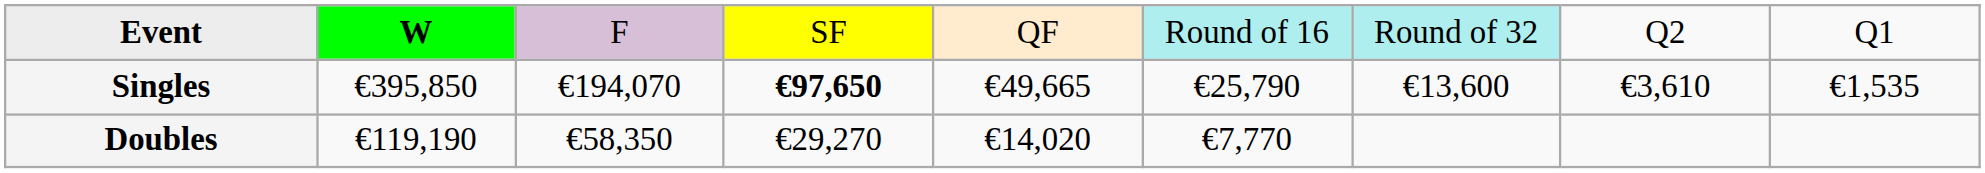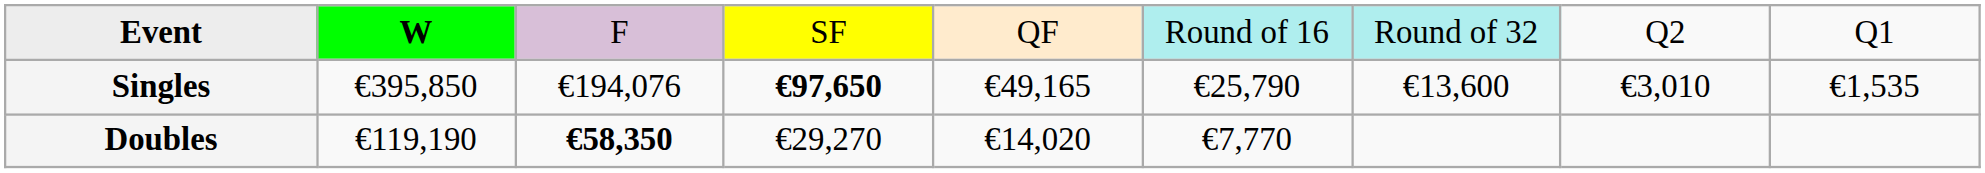Singles | column 3: €194,070 -> €194,076
Singles | column 5: €49,665 -> €49,165
Singles | column 8: €3,610 -> €3,010
Doubles | column 3: normal -> bold
